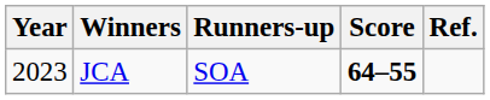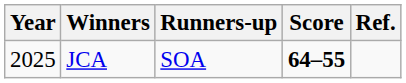JCA | Year: 2023 -> 2025
